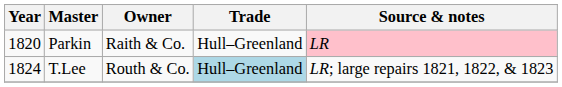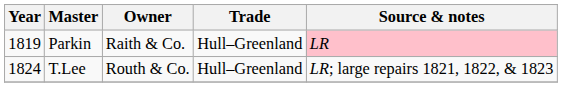Parkin | Year: 1820 -> 1819
T.Lee | Trade: lightblue background -> no background
